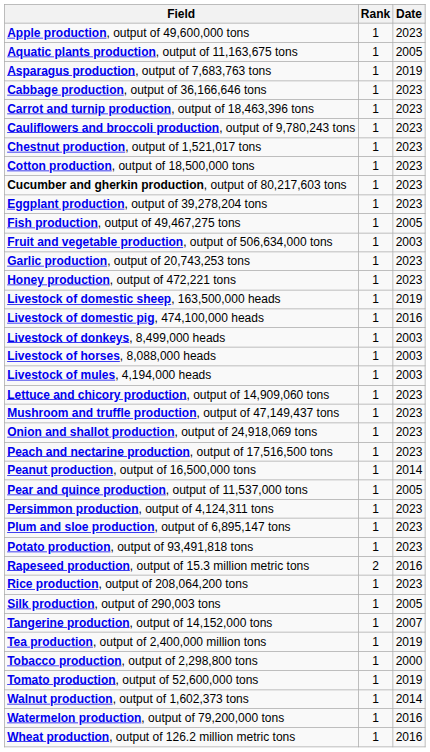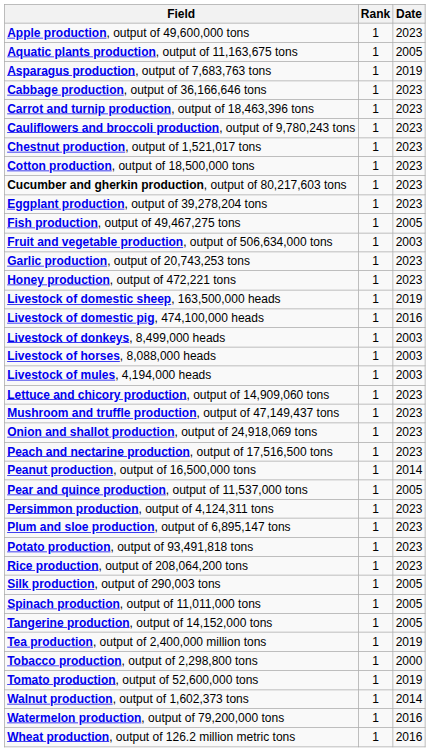- row: Rapeseed production, output of 15.3 million metric tons | 2 | 2016
+ row: Spinach production, output of 11,011,000 tons | 1 | 2005
Tangerine production, output of 14,152,000 tons | Date: 2007 -> 2005
